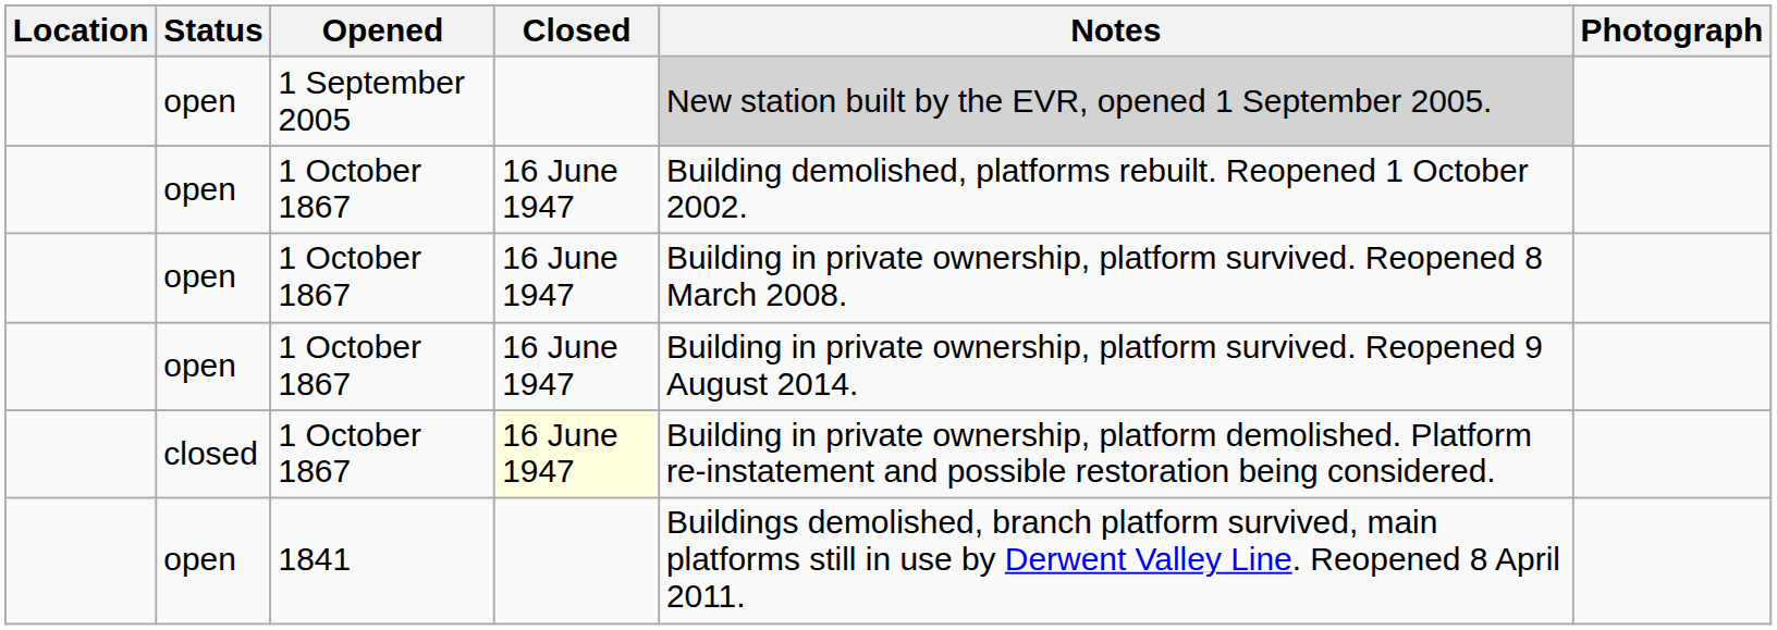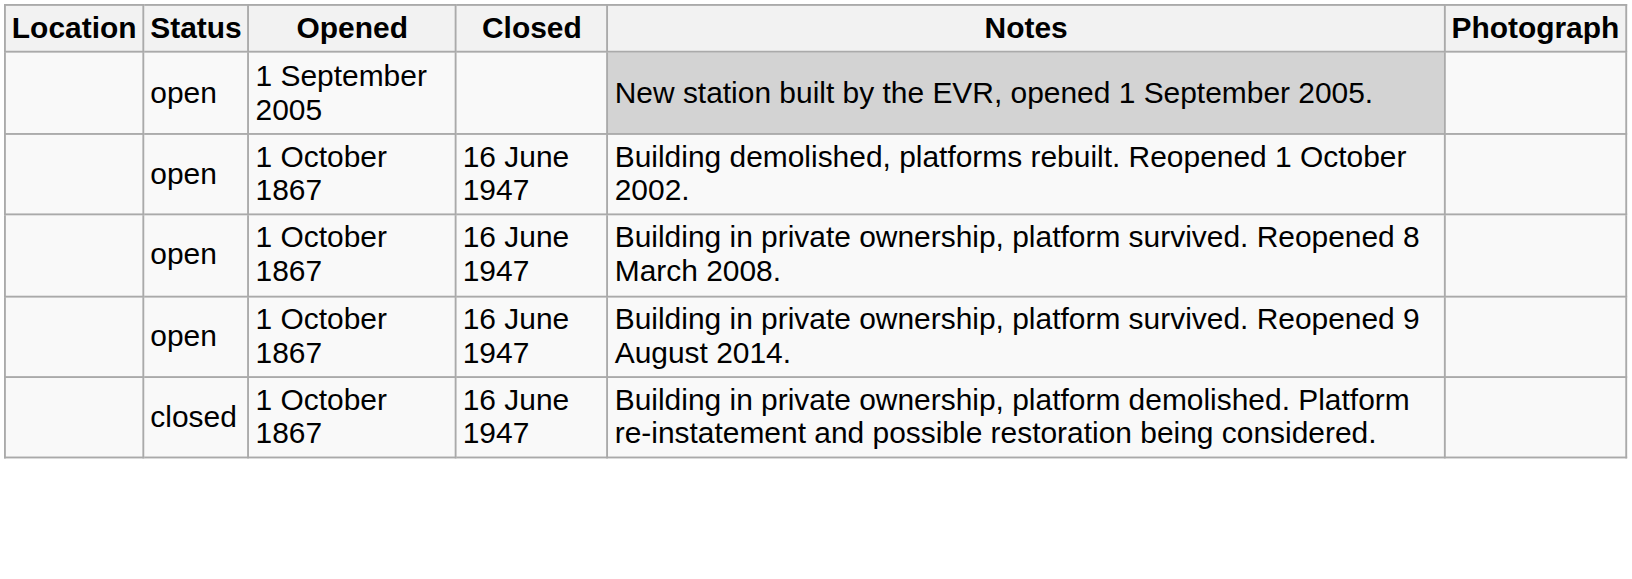closed / 1 October 1867 | Closed: lightyellow background -> no background
- row: open | 1841 | Buildings demolished, branch platform survived, main platforms still in use by Derwent Valley Line. Reopened 8 April 2011.
